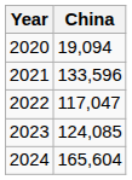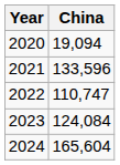2022 | China: 117,047 -> 110,747
2023 | China: 124,085 -> 124,084
